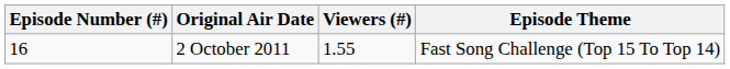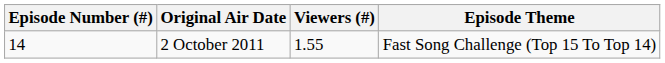2 October 2011 | Episode Number (#): 16 -> 14
